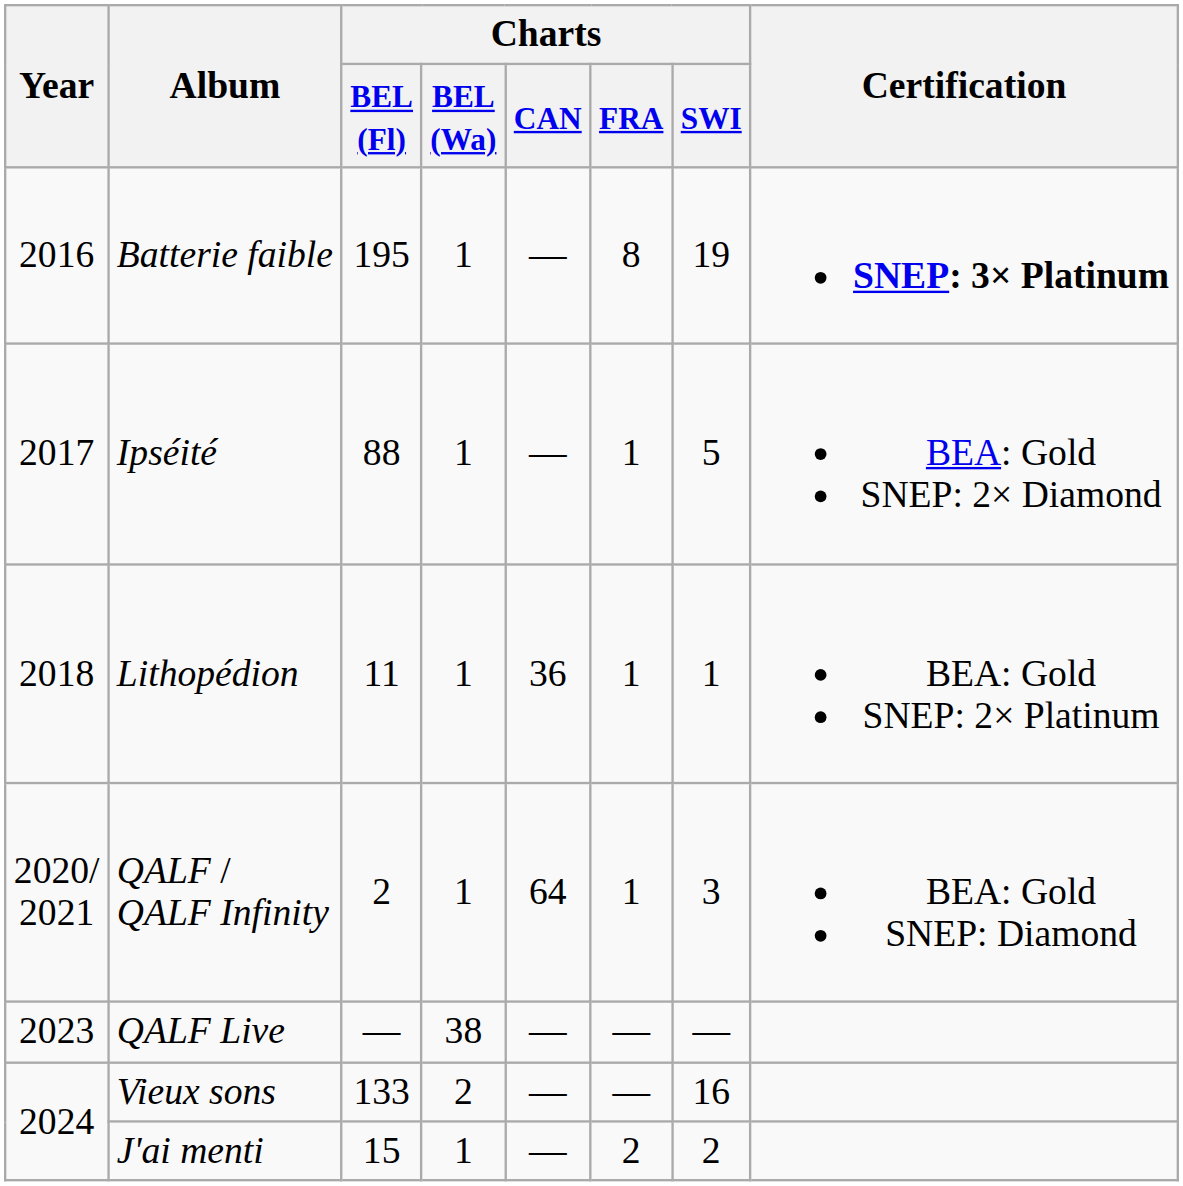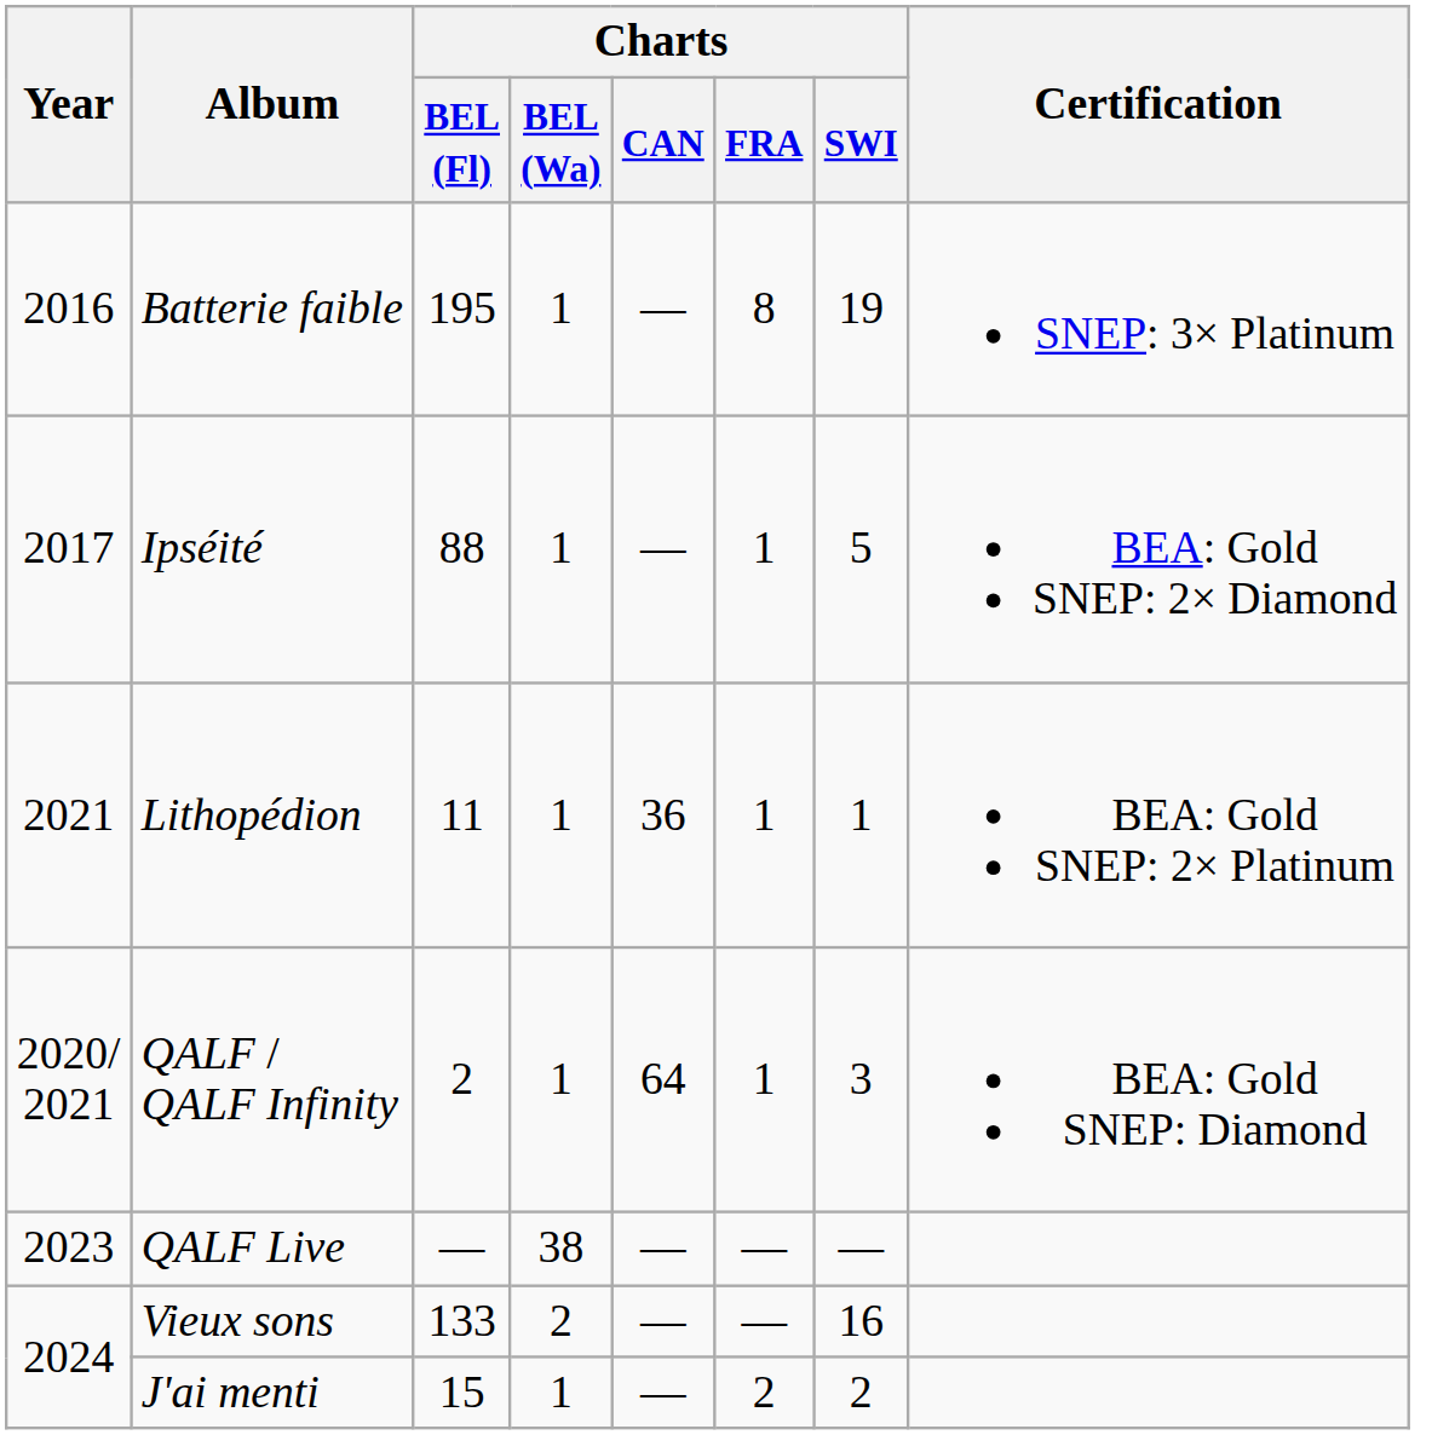Batterie faible | Certification: bold -> normal
Lithopédion | Year: 2018 -> 2021
